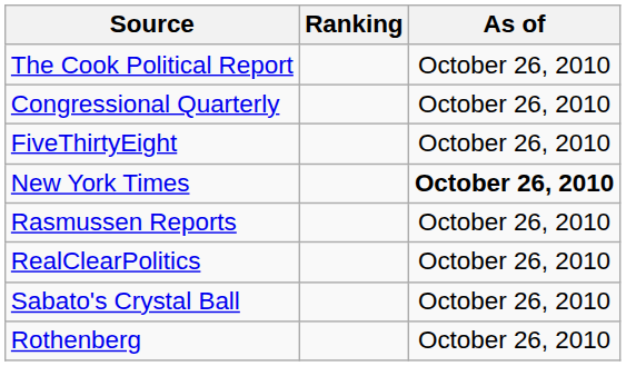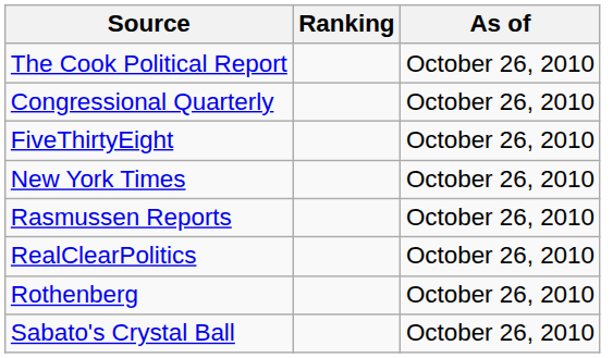New York Times | As of: bold -> normal
rows swapped: Rothenberg <-> Sabato's Crystal Ball
